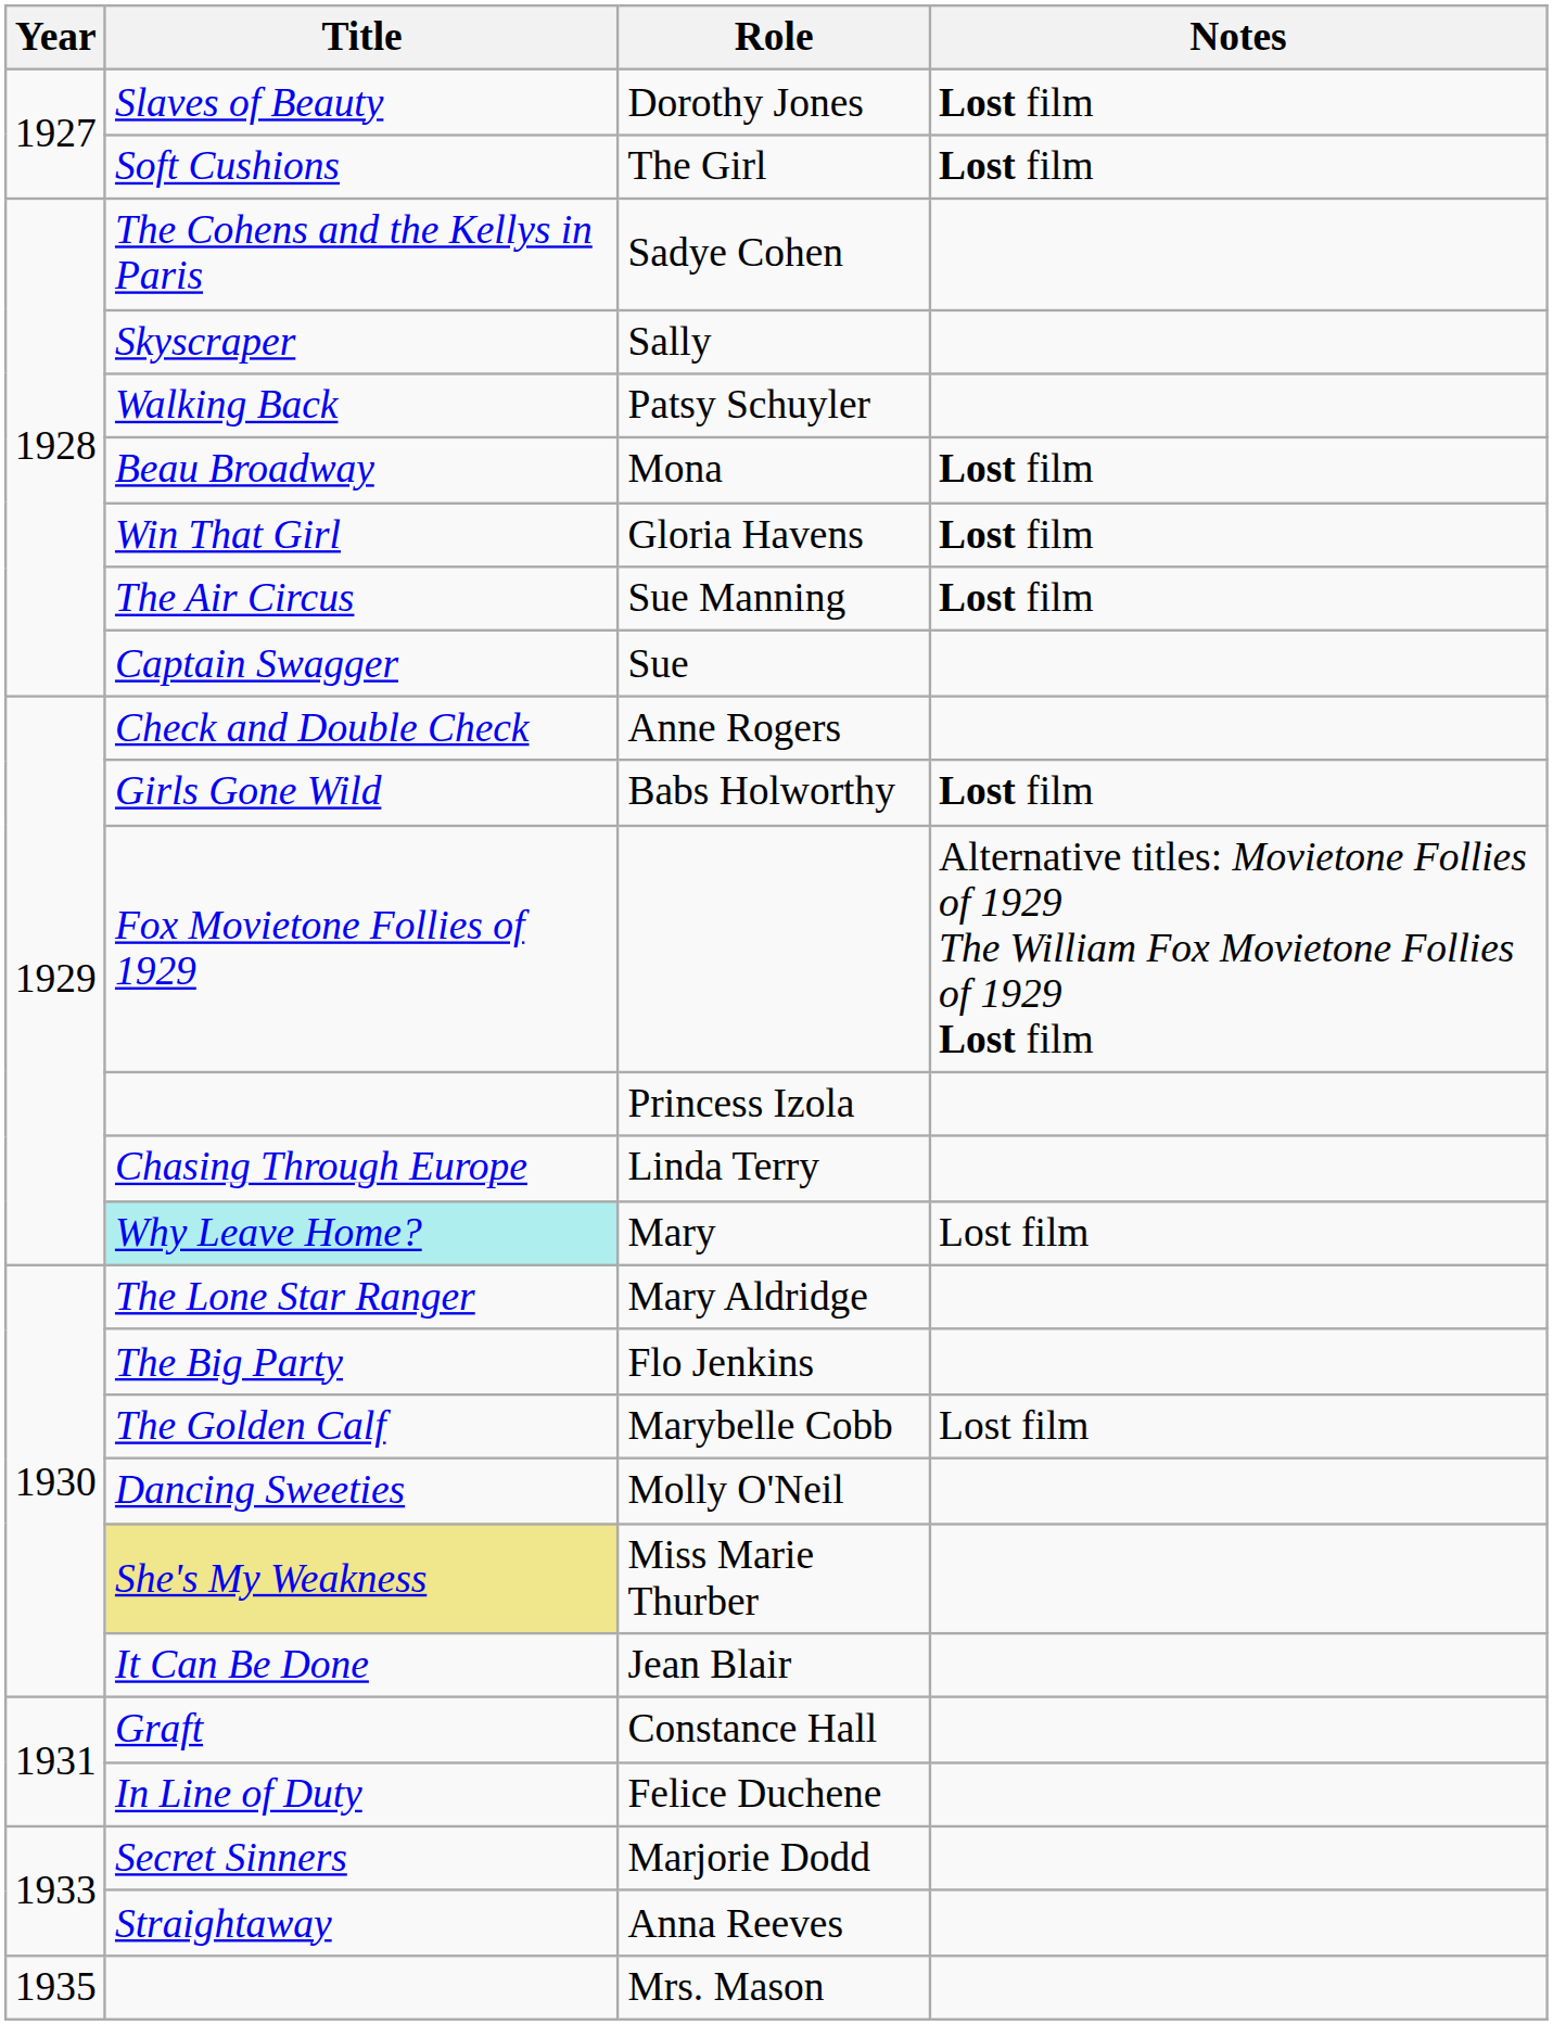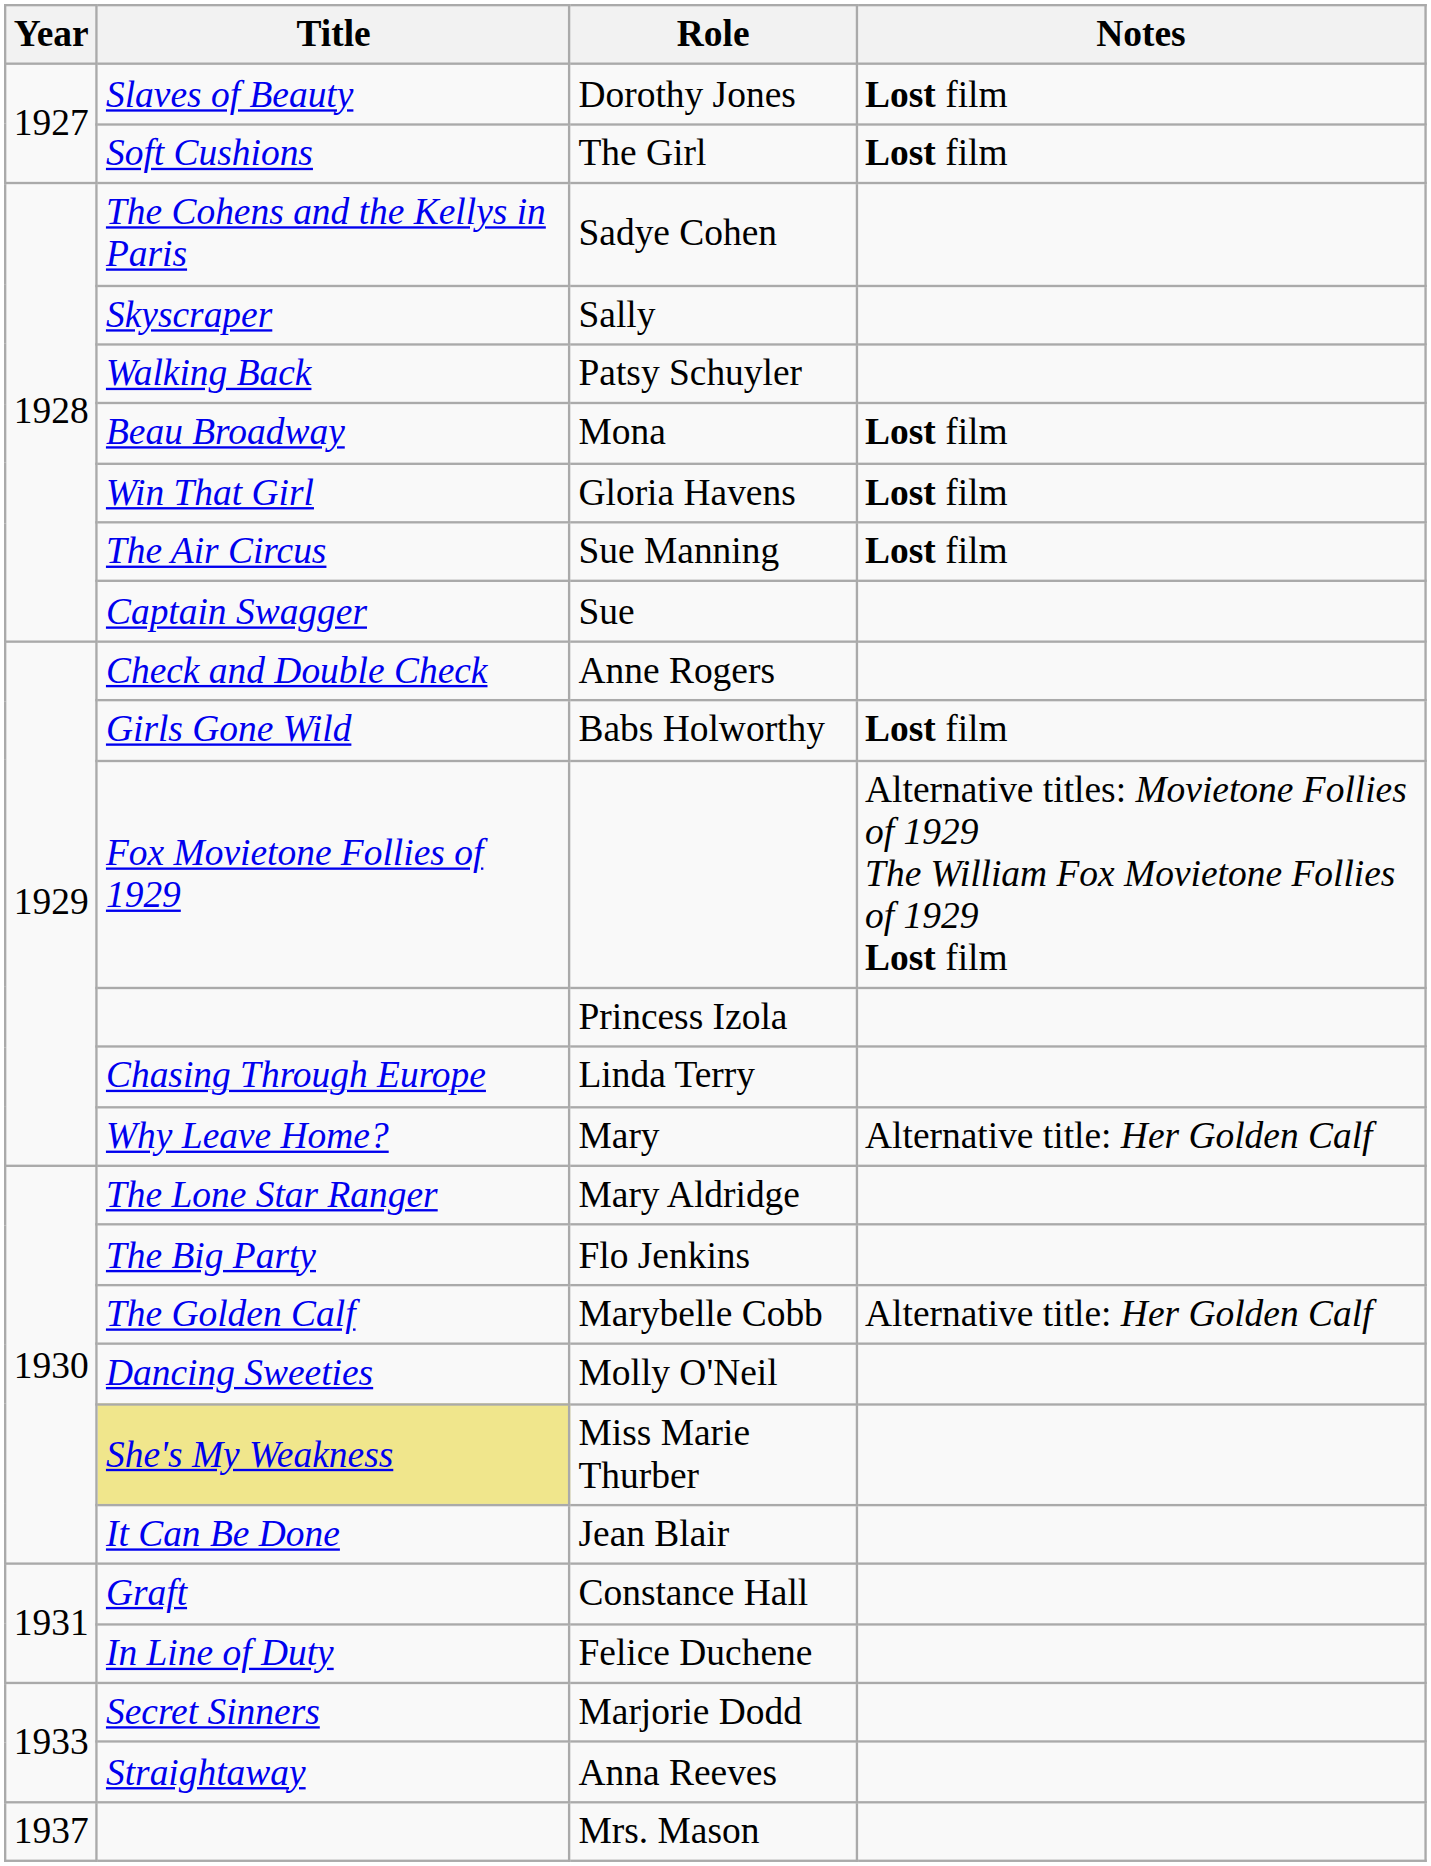Mary | Title: paleturquoise background -> no background
Mary | Notes: Lost film -> Alternative title: Her Golden Calf
Marybelle Cobb | Notes: Lost film -> Alternative title: Her Golden Calf
Mrs. Mason | Year: 1935 -> 1937
